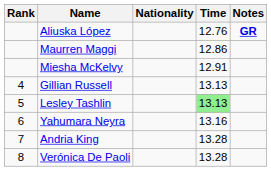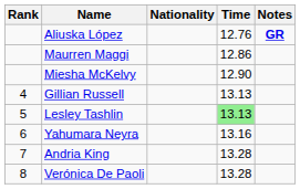Miesha McKelvy | Time: 12.91 -> 12.90
